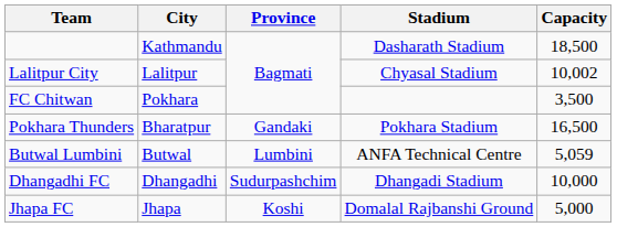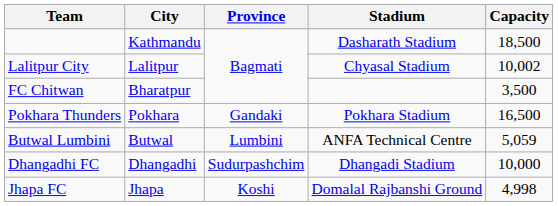FC Chitwan | City: Pokhara -> Bharatpur
Pokhara Thunders | City: Bharatpur -> Pokhara
Jhapa FC | Capacity: 5,000 -> 4,998
